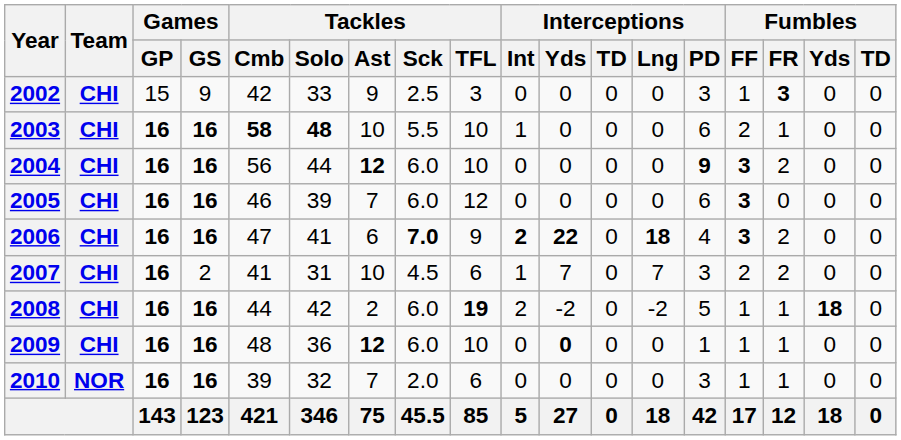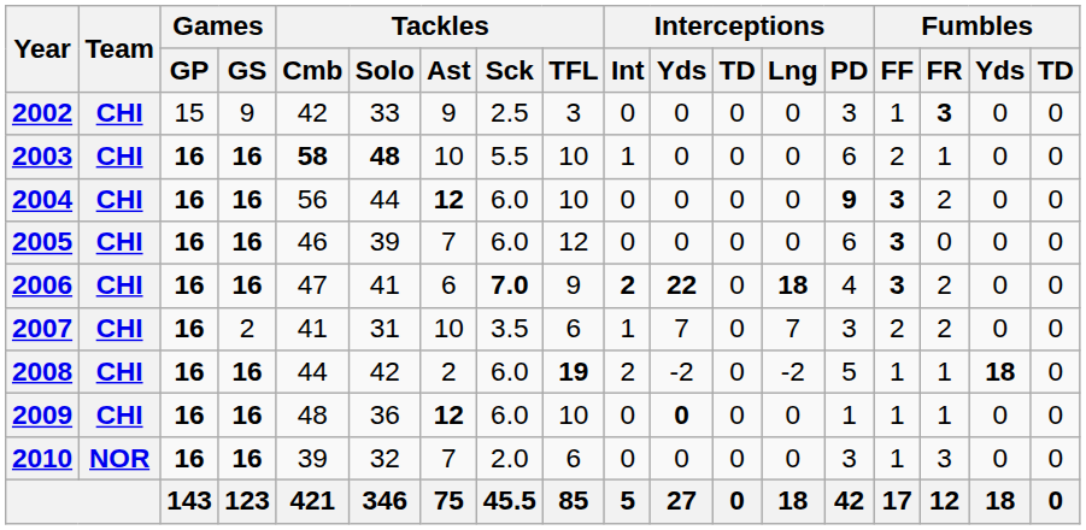2007 | Tackles / Sck: 4.5 -> 3.5
2010 | Fumbles / FR: 1 -> 3
